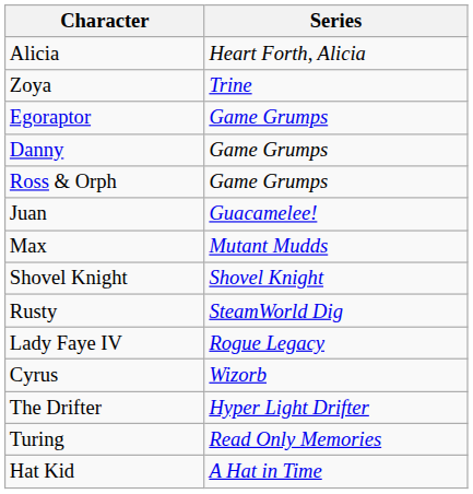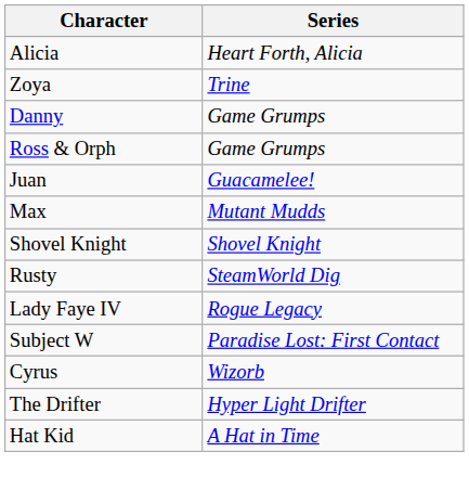- row: Egoraptor | Game Grumps
+ row: Subject W | Paradise Lost: First Contact
- row: Turing | Read Only Memories
